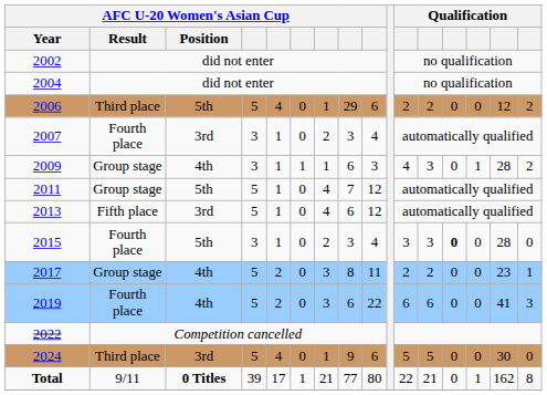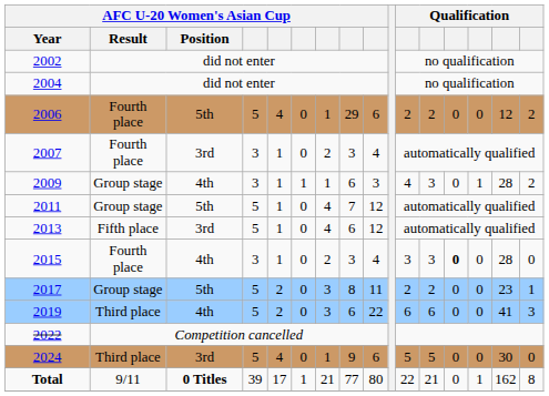2006 | AFC U-20 Women's Asian Cup / Result: Third place -> Fourth place
2015 | AFC U-20 Women's Asian Cup / Position: 5th -> 4th
2017 | AFC U-20 Women's Asian Cup / Position: 4th -> 5th
2019 | AFC U-20 Women's Asian Cup / Result: Fourth place -> Third place
